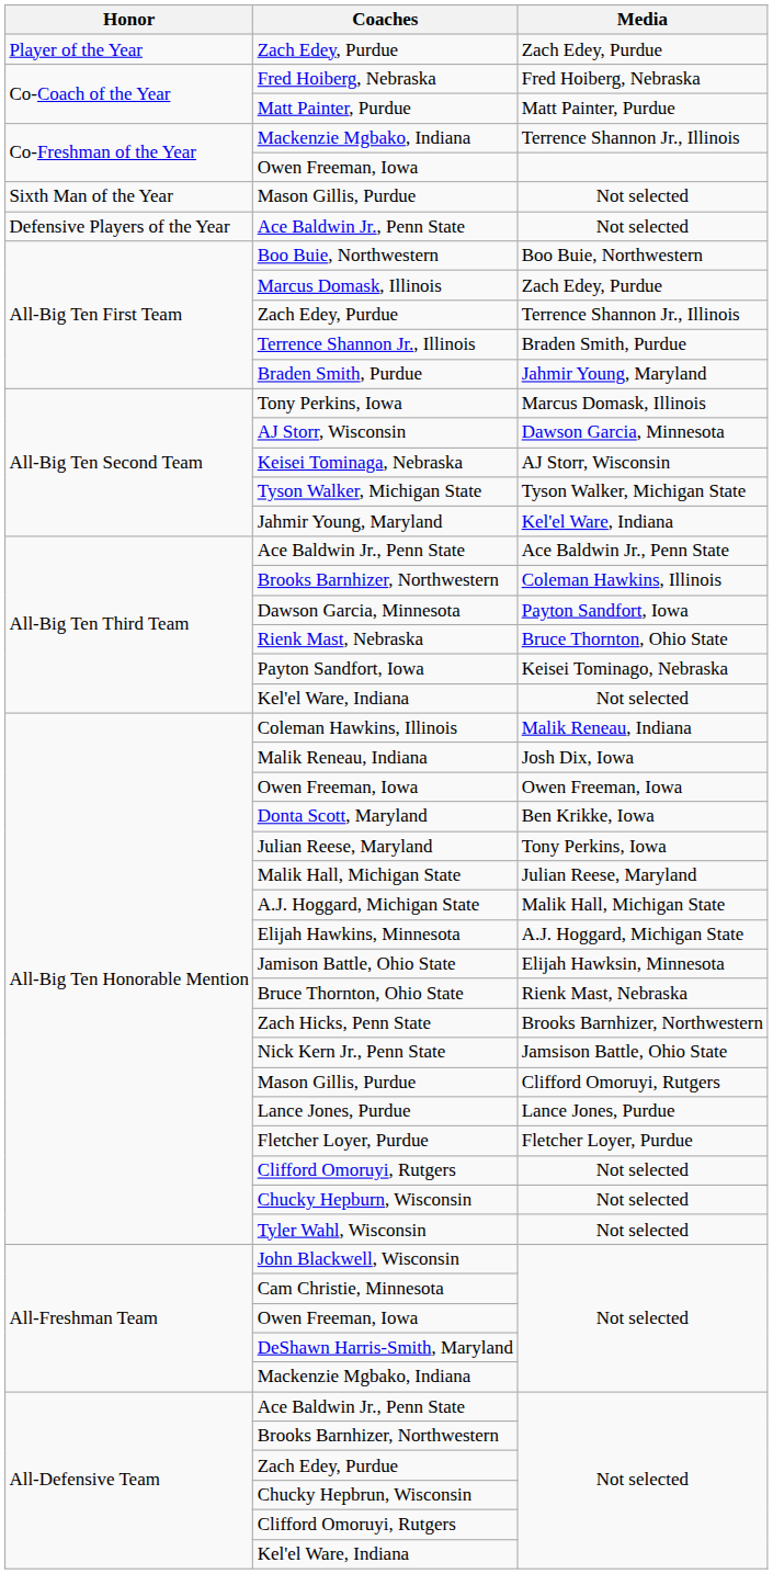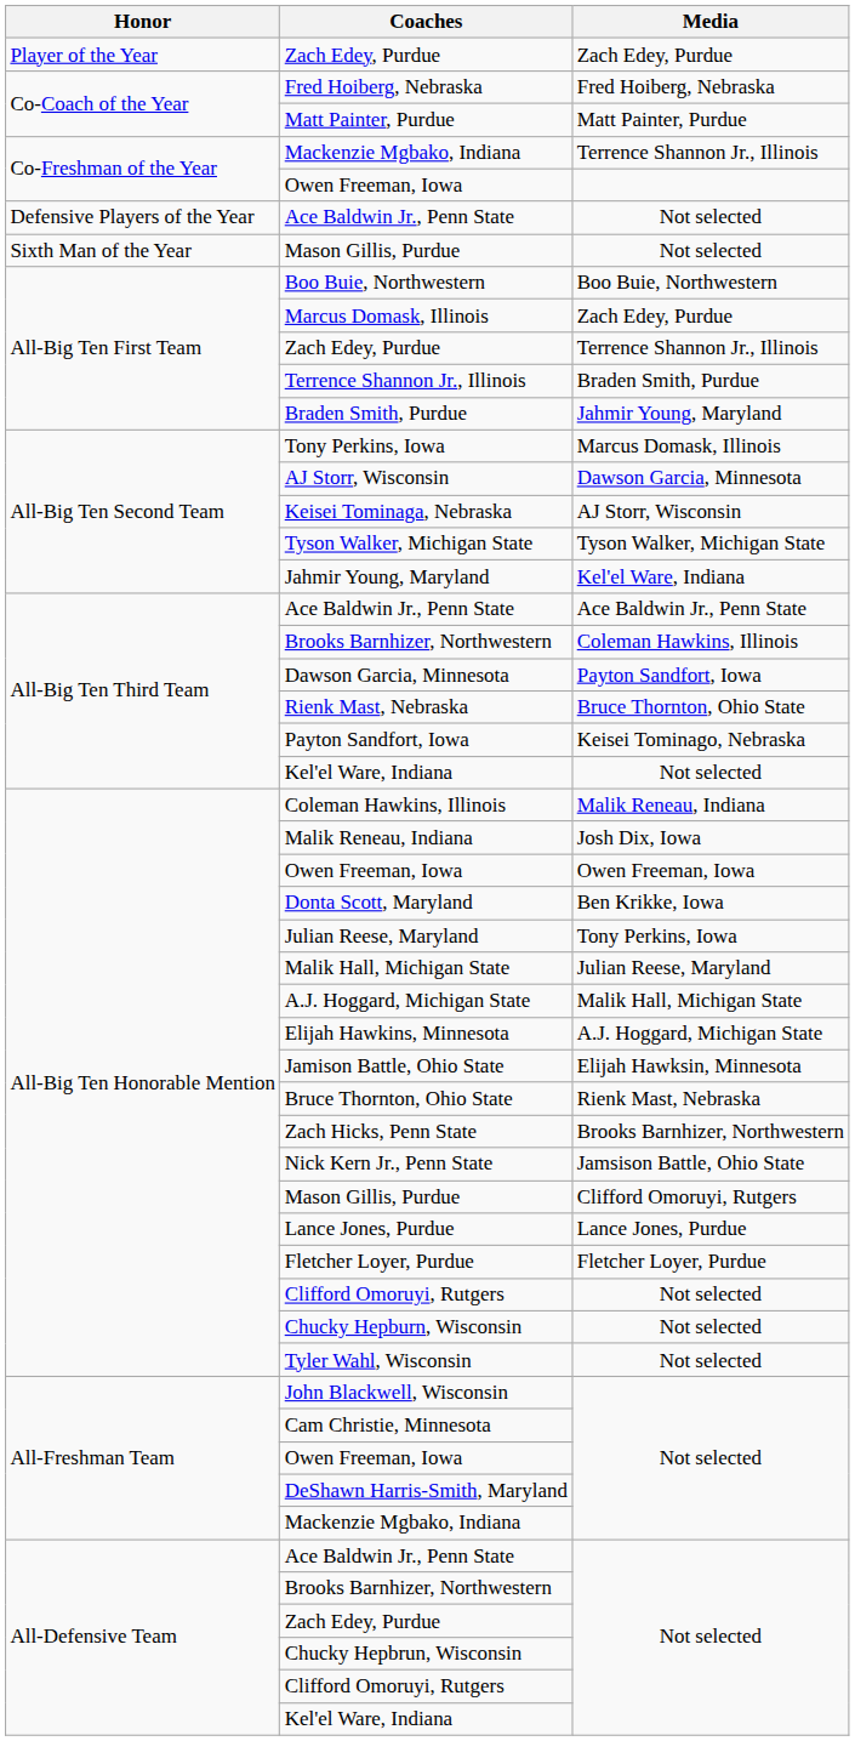rows swapped: Defensive Players of the Year / Ace Baldwin Jr., Penn State <-> Sixth Man of the Year / Mason Gillis, Purdue
